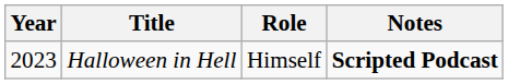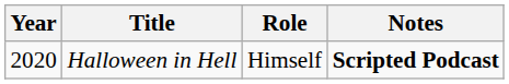Halloween in Hell | Year: 2023 -> 2020
